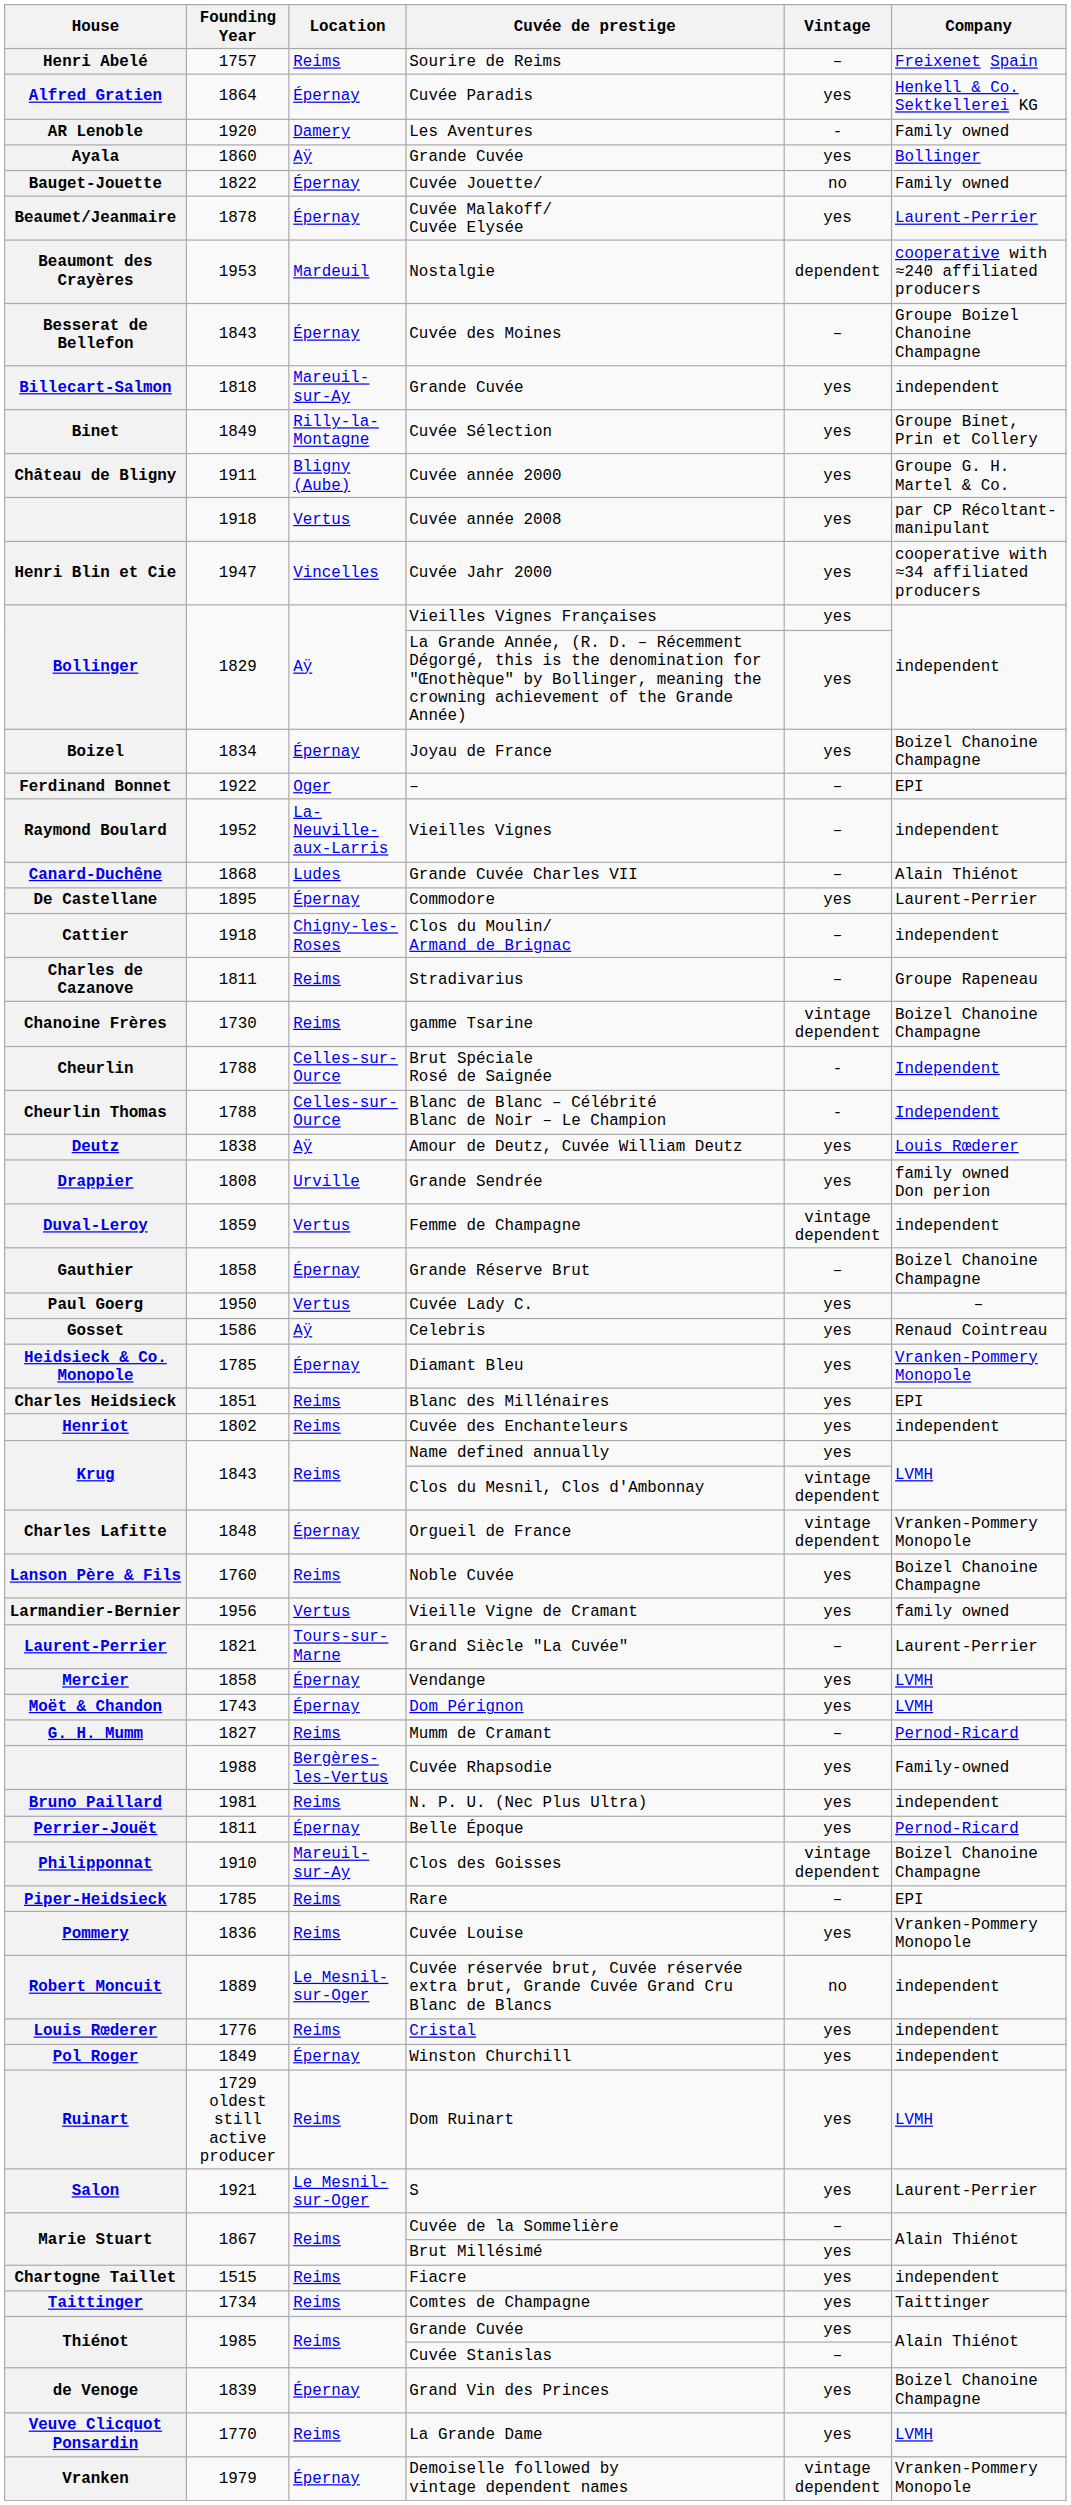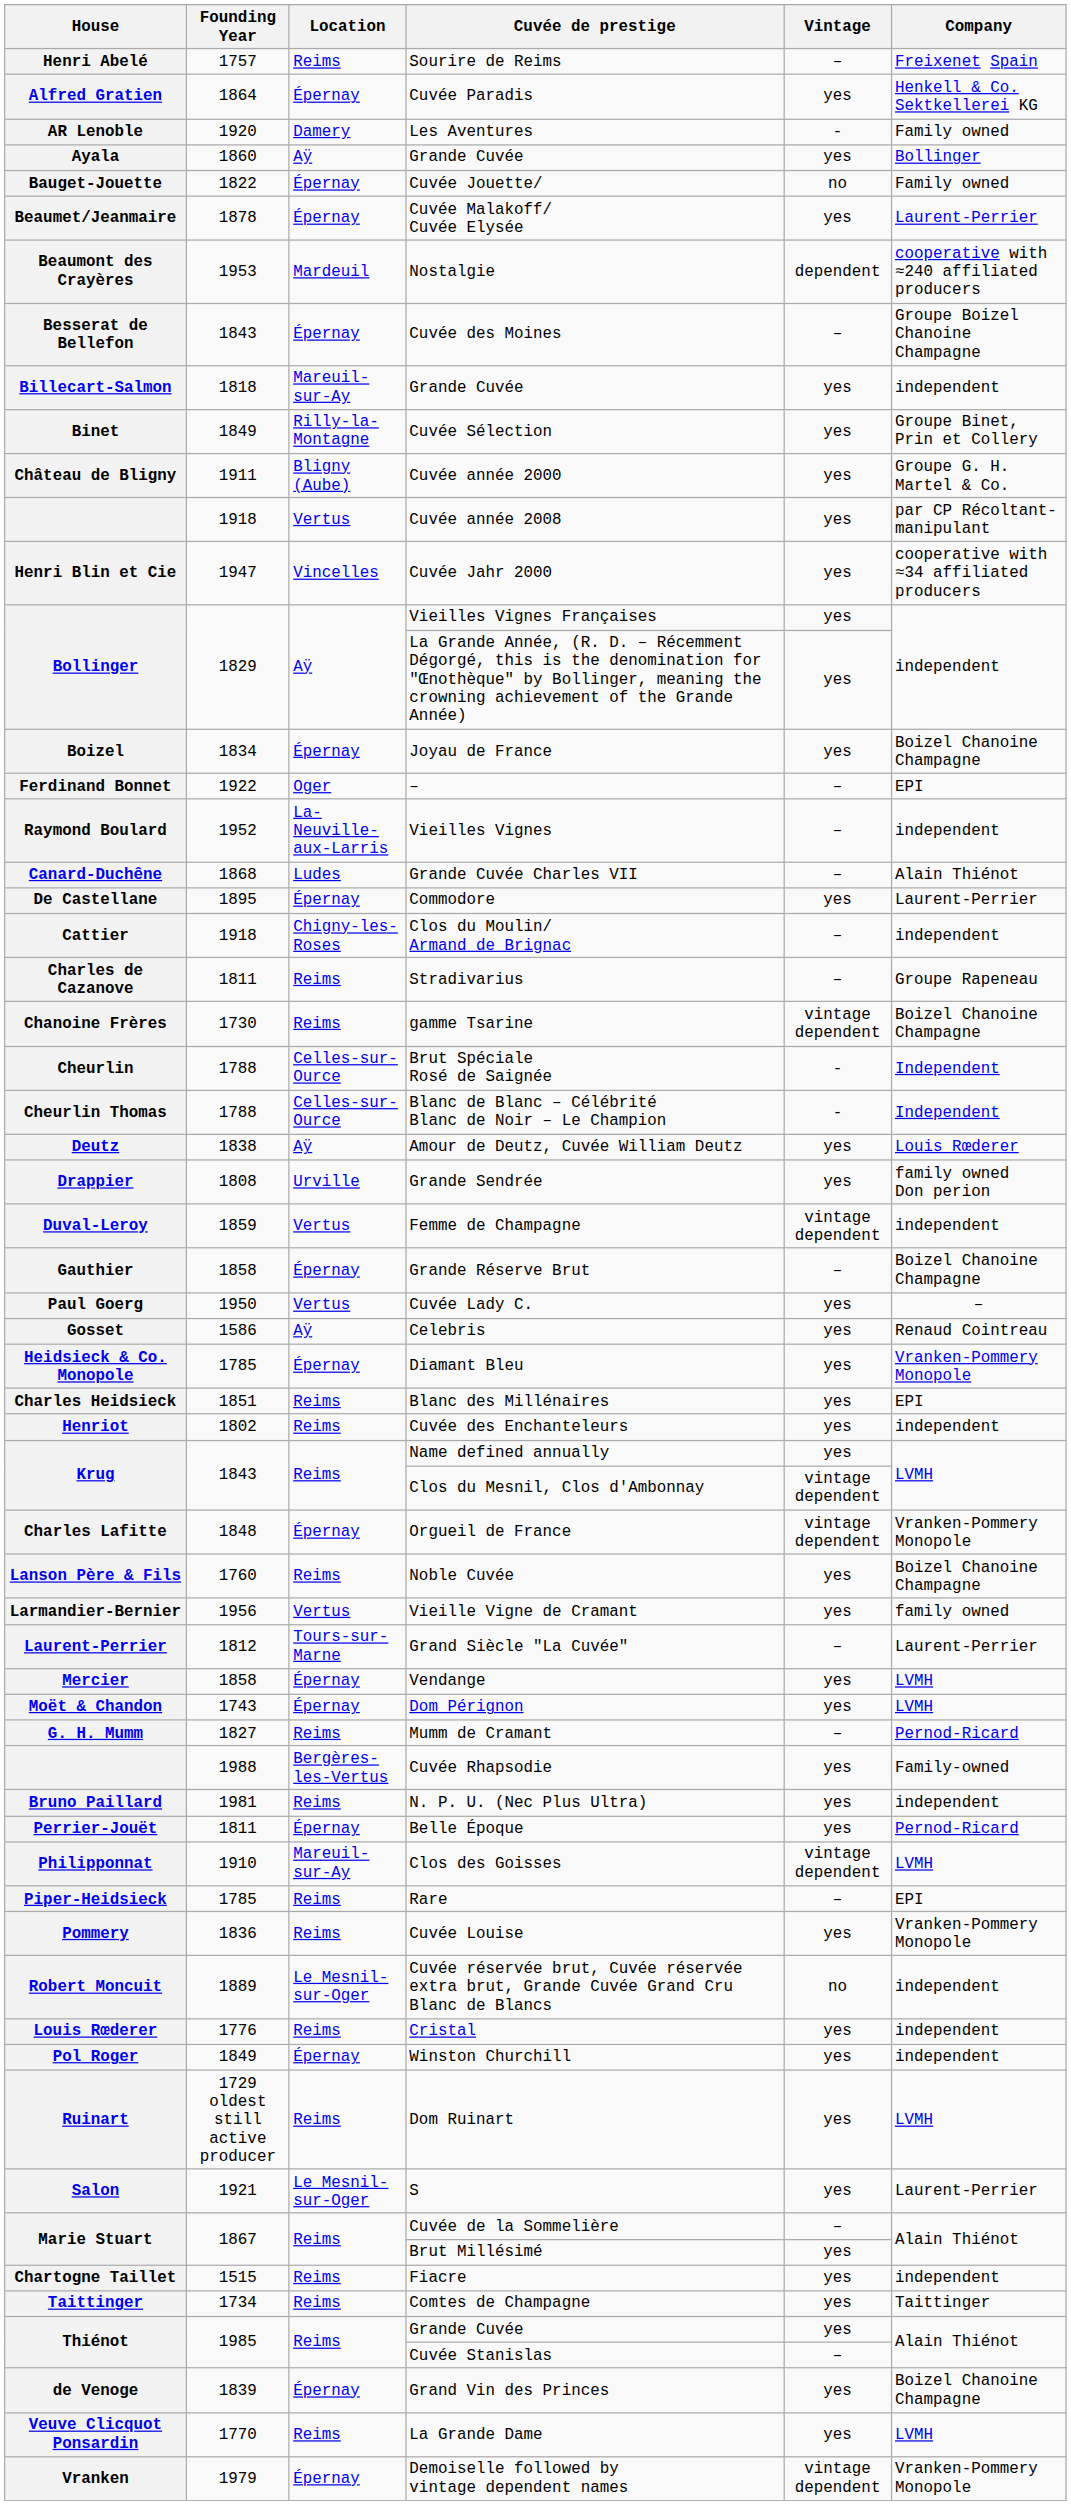Grand Siècle "La Cuvée" | Founding Year: 1821 -> 1812
Clos des Goisses | Company: Boizel Chanoine Champagne -> LVMH
